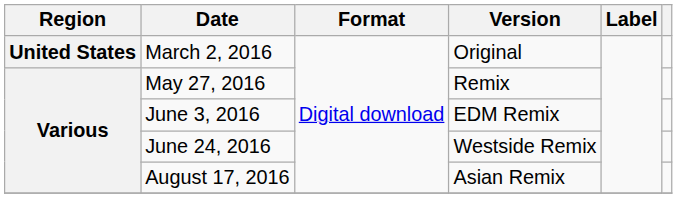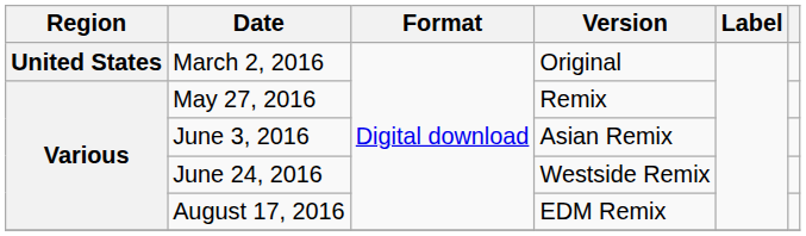June 3, 2016 | Version: EDM Remix -> Asian Remix
August 17, 2016 | Version: Asian Remix -> EDM Remix
